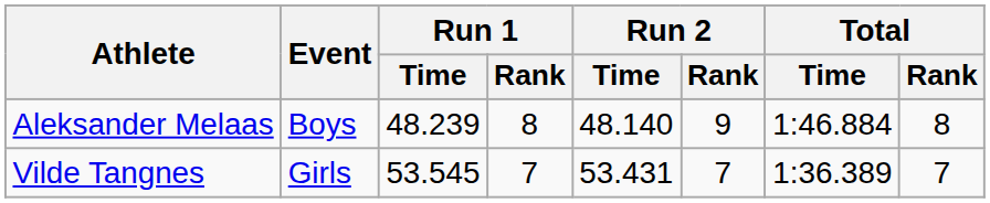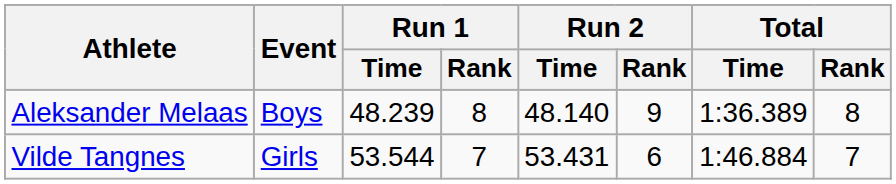Aleksander Melaas | Total / Time: 1:46.884 -> 1:36.389
Vilde Tangnes | Run 1 / Time: 53.545 -> 53.544
Vilde Tangnes | Run 2 / Rank: 7 -> 6
Vilde Tangnes | Total / Time: 1:36.389 -> 1:46.884
